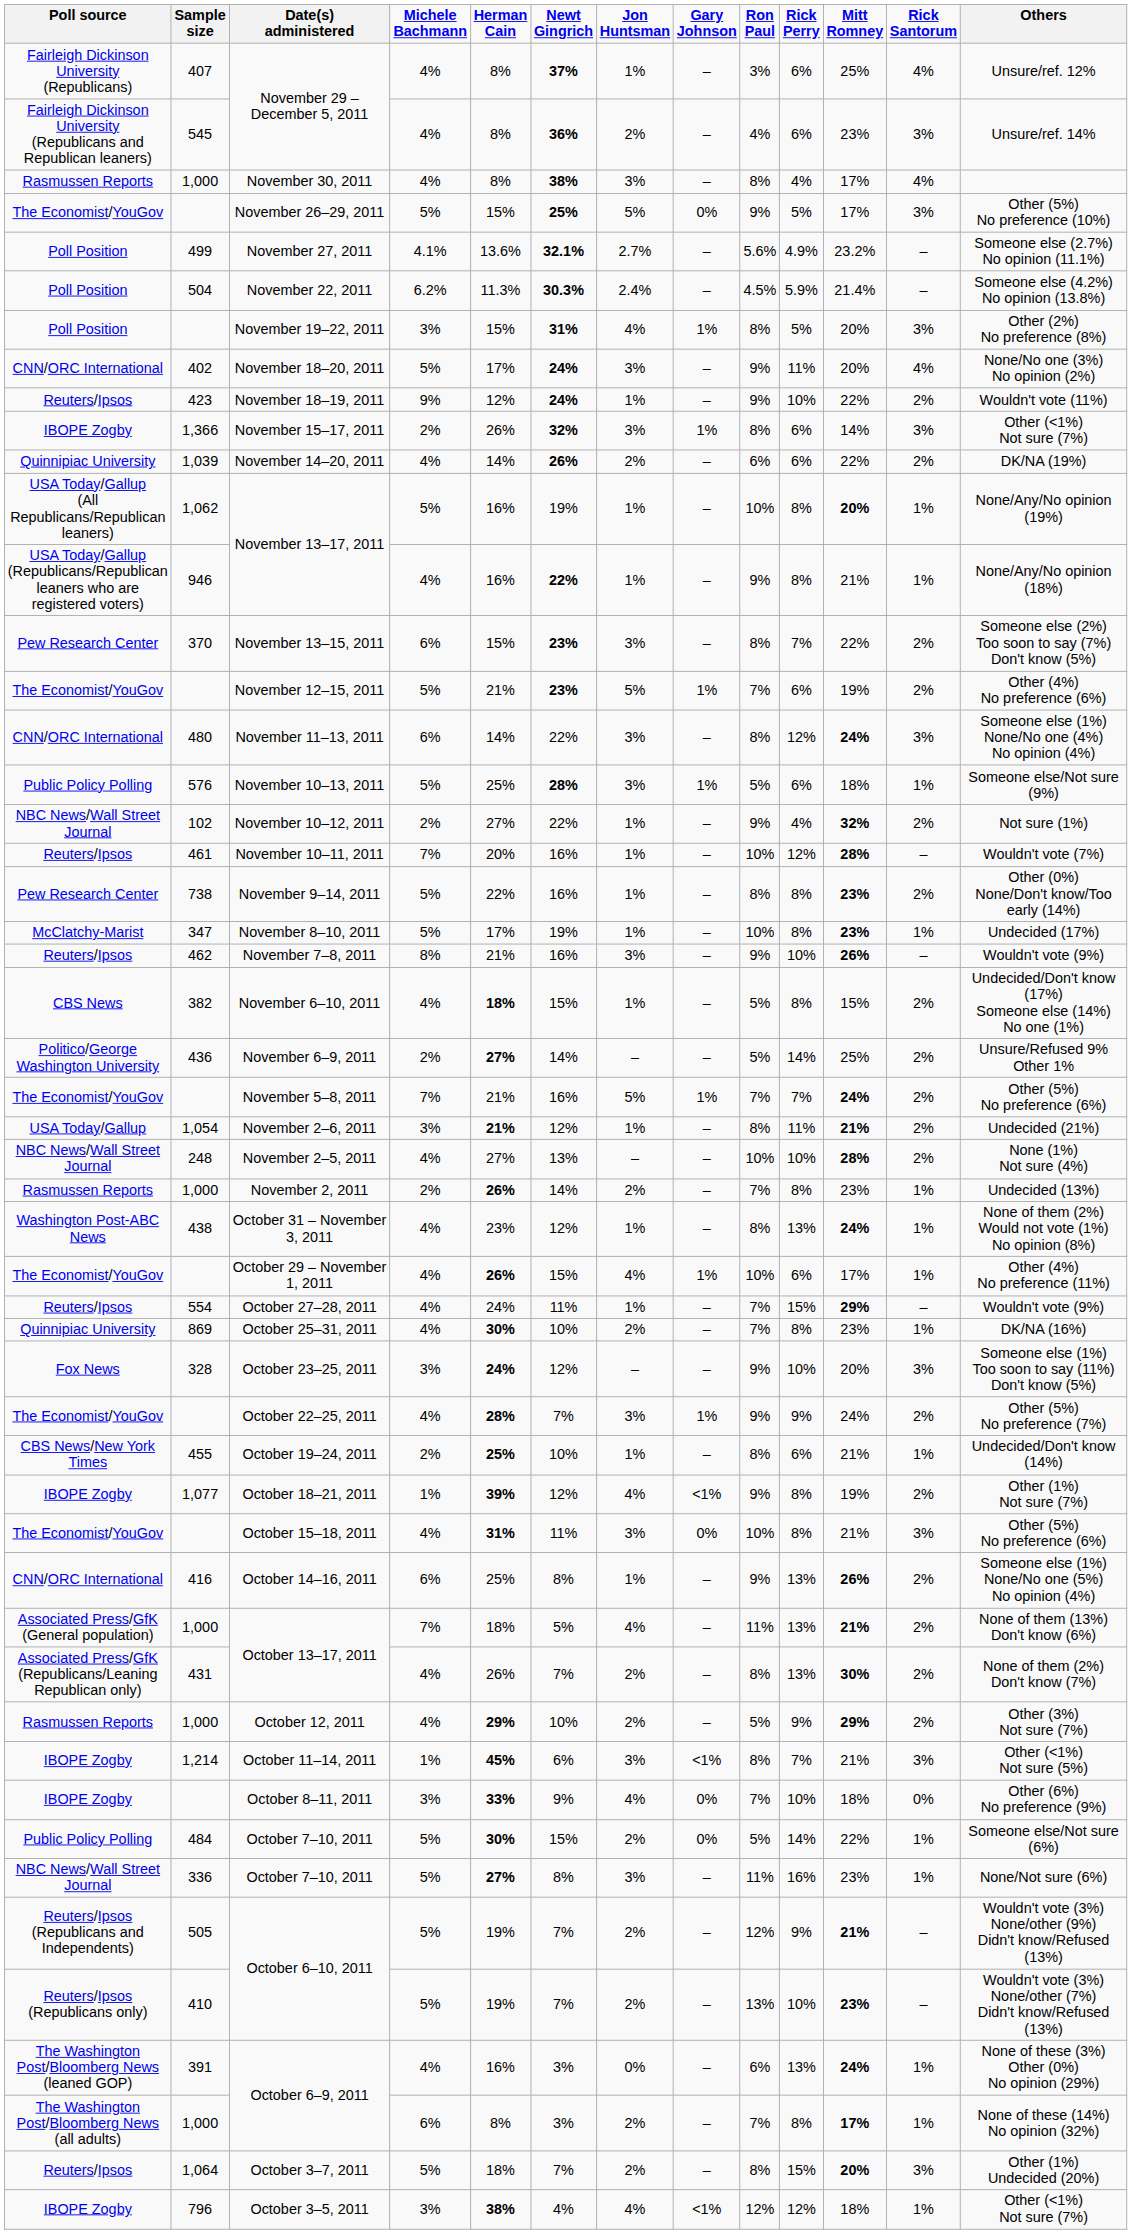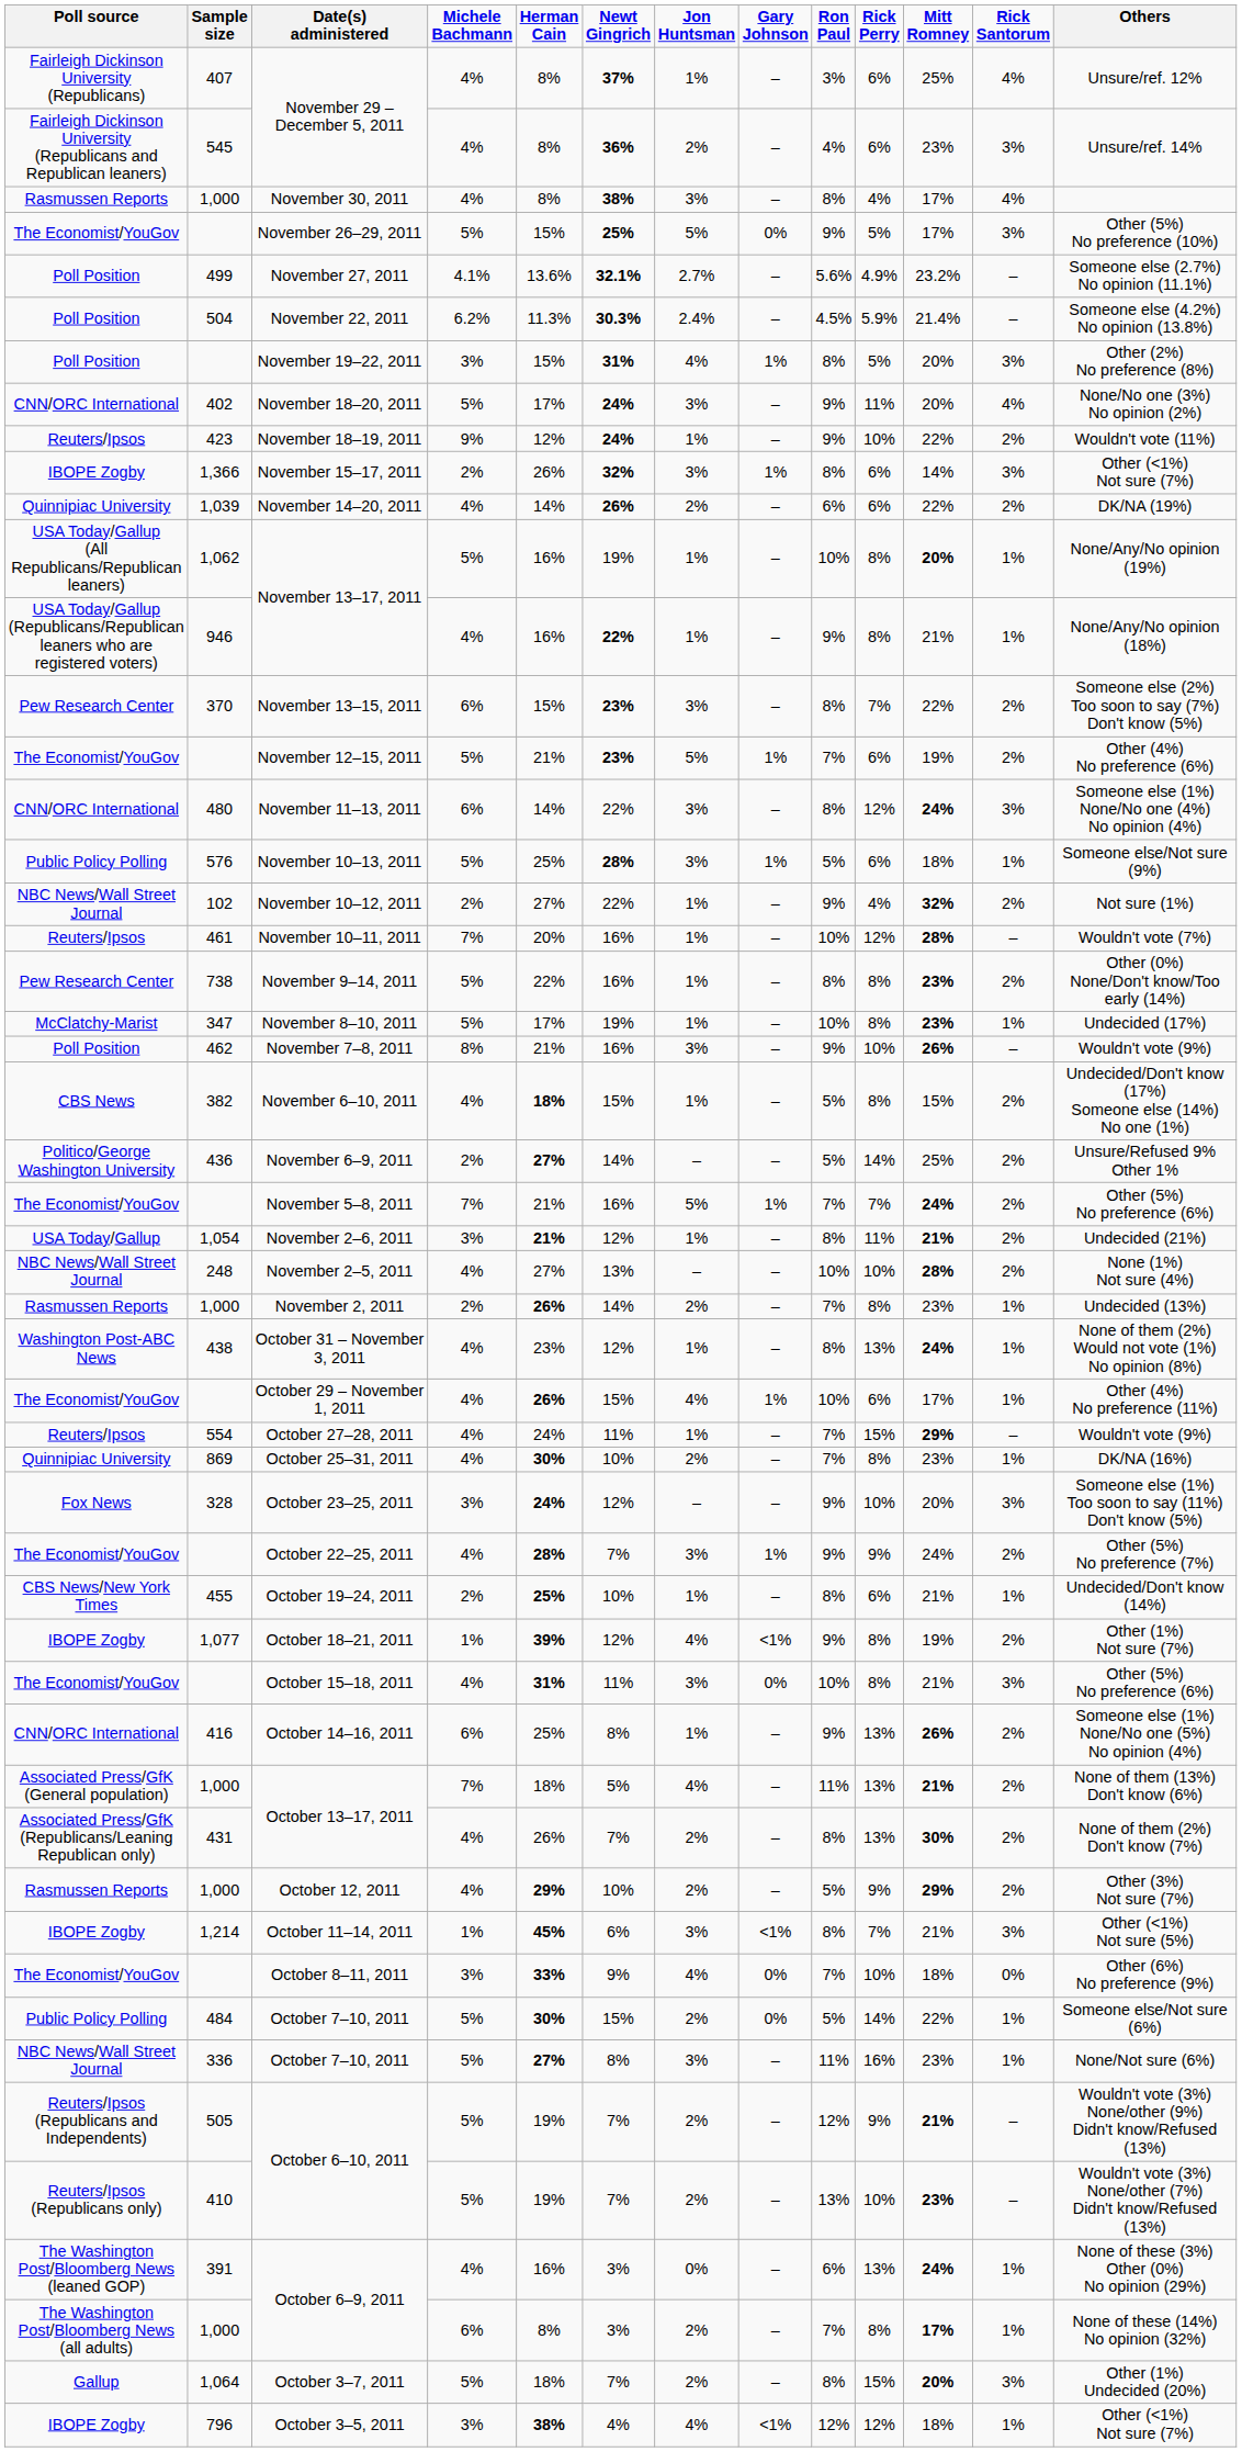November 7–8, 2011 | Poll source: Reuters/Ipsos -> Poll Position
October 8–11, 2011 | Poll source: IBOPE Zogby -> The Economist/YouGov
October 3–7, 2011 | Poll source: Reuters/Ipsos -> Gallup
